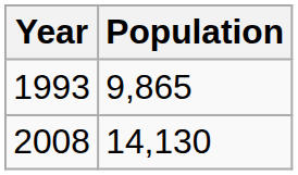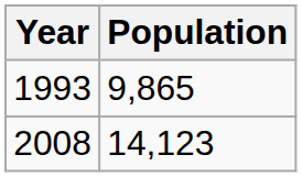2008 | Population: 14,130 -> 14,123
